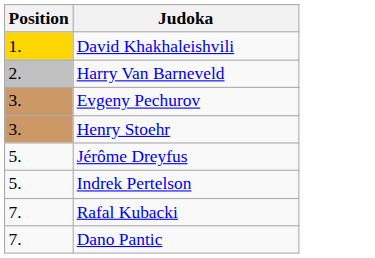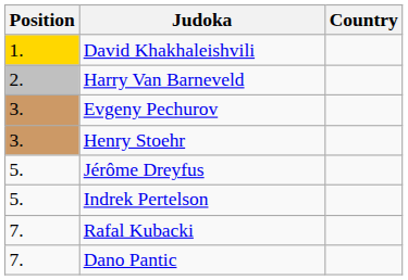+ column: Country
